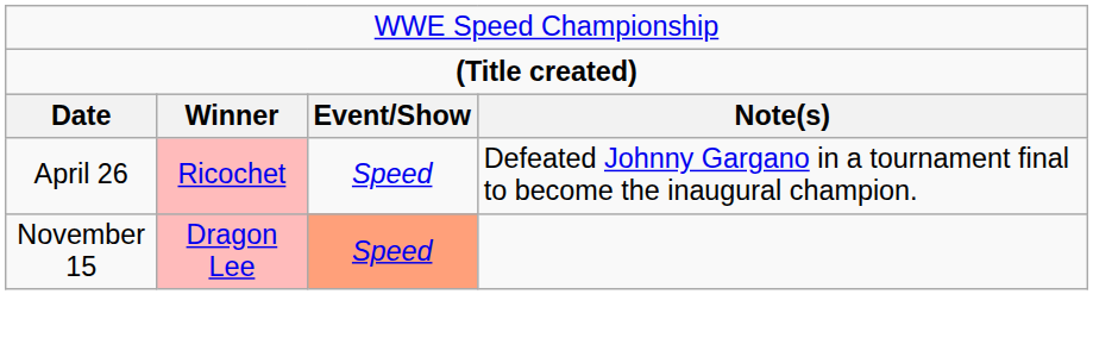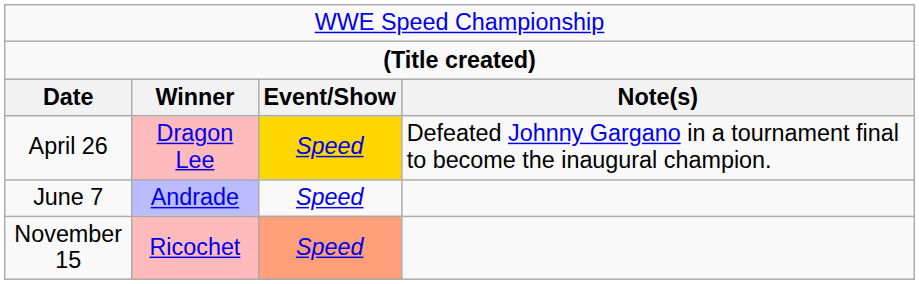April 26 | column 2: Ricochet -> Dragon Lee
April 26 | column 3: no background -> gold background
+ row: June 7 | Andrade | Speed
November 15 | column 2: Dragon Lee -> Ricochet
